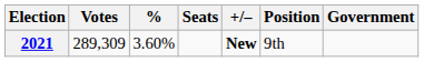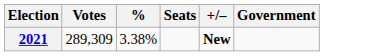- column: Position | 9th
2021 | %: 3.60% -> 3.38%
